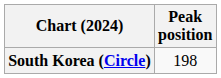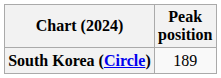South Korea (Circle) | Peak position: 198 -> 189
